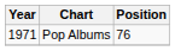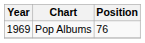Pop Albums | Year: 1971 -> 1969
